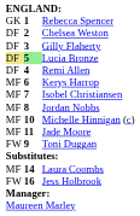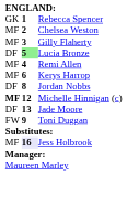Chelsea Weston | column 1: DF -> MF
Gilly Flaherty | column 1: DF -> MF
Lucia Bronze | column 1: khaki background -> no background
Remi Allen | column 1: DF -> MF
- row: MF | 7 | Isobel Christiansen
Jordan Nobbs | column 1: MF -> DF
Michelle Hinnigan (c) | column 1: normal -> bold
Michelle Hinnigan (c) | column 2: 10 -> 12
Jade Moore | column 1: MF -> DF
Jade Moore | column 2: 11 -> 13
- row: MF | 14 | Laura Coombs
Jess Holbrook | column 1: FW -> MF
Jess Holbrook | column 2: no background -> lavender background
